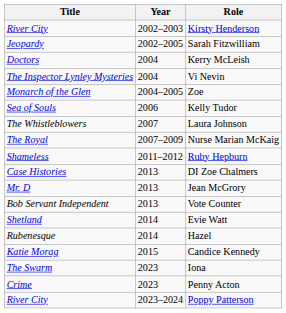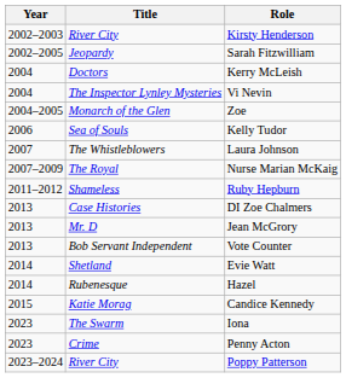columns swapped: Year <-> Title
